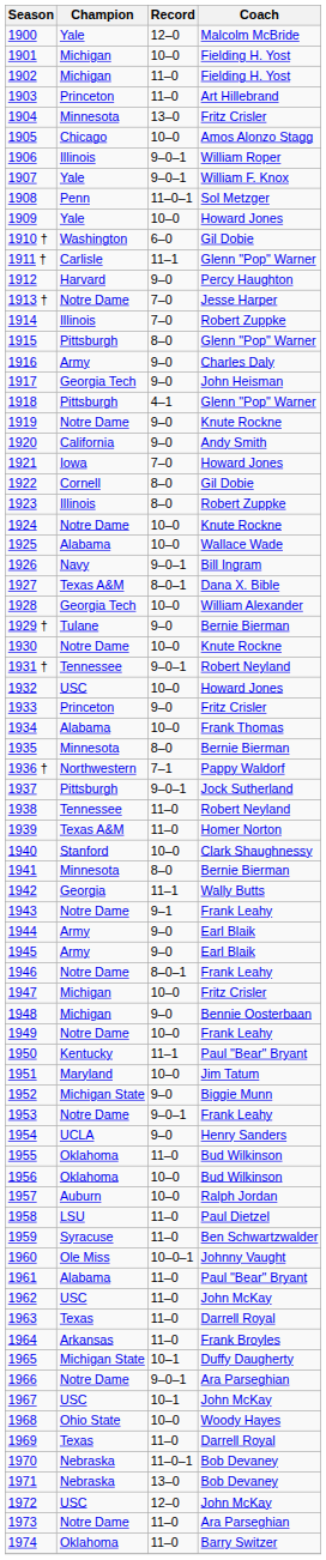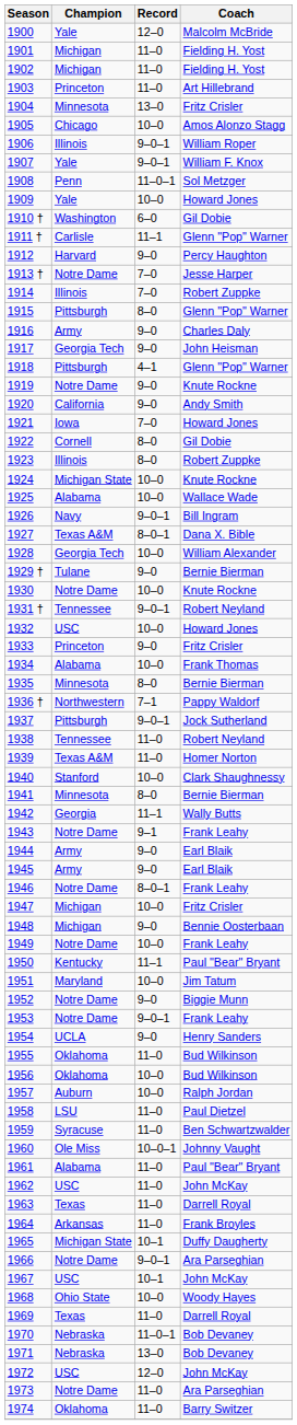1901 | Record: 10–0 -> 11–0
1924 | Champion: Notre Dame -> Michigan State
1952 | Champion: Michigan State -> Notre Dame
